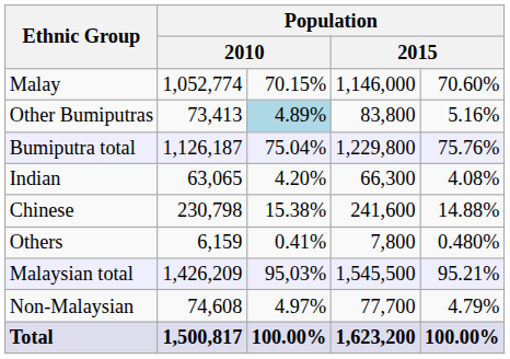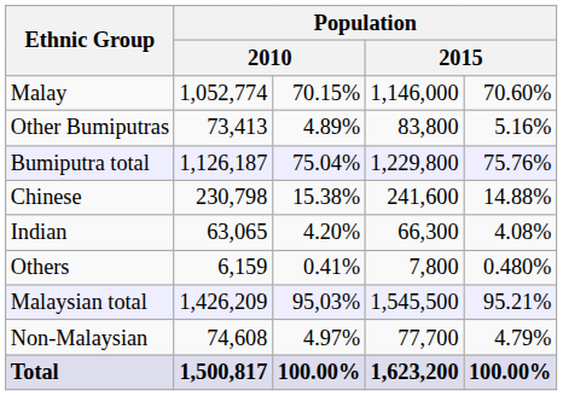Other Bumiputras | column 3: lightblue background -> no background
rows swapped: Chinese <-> Indian
